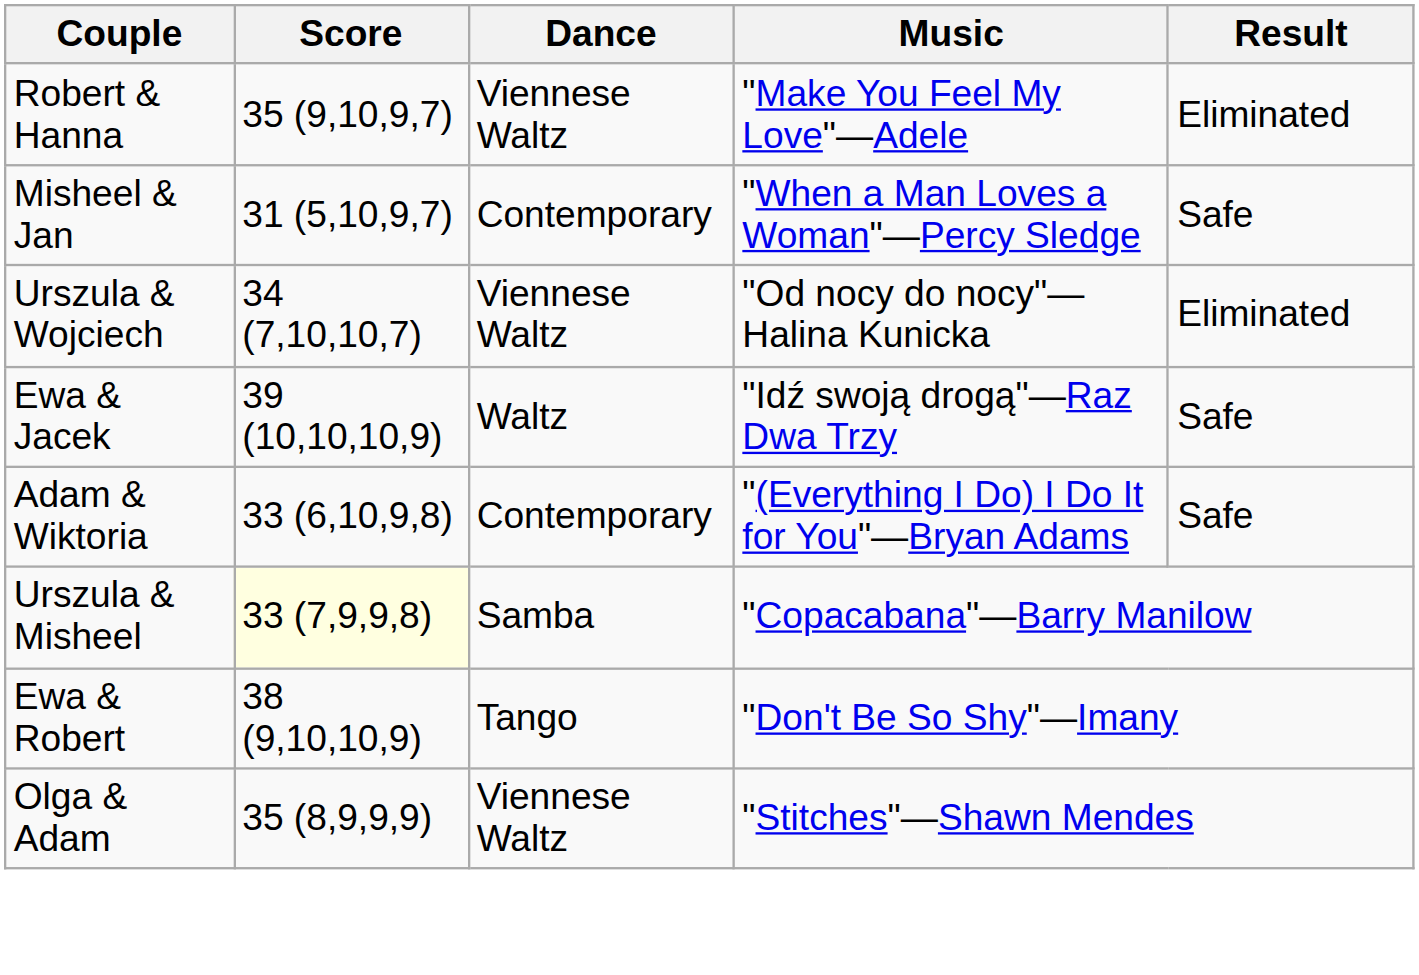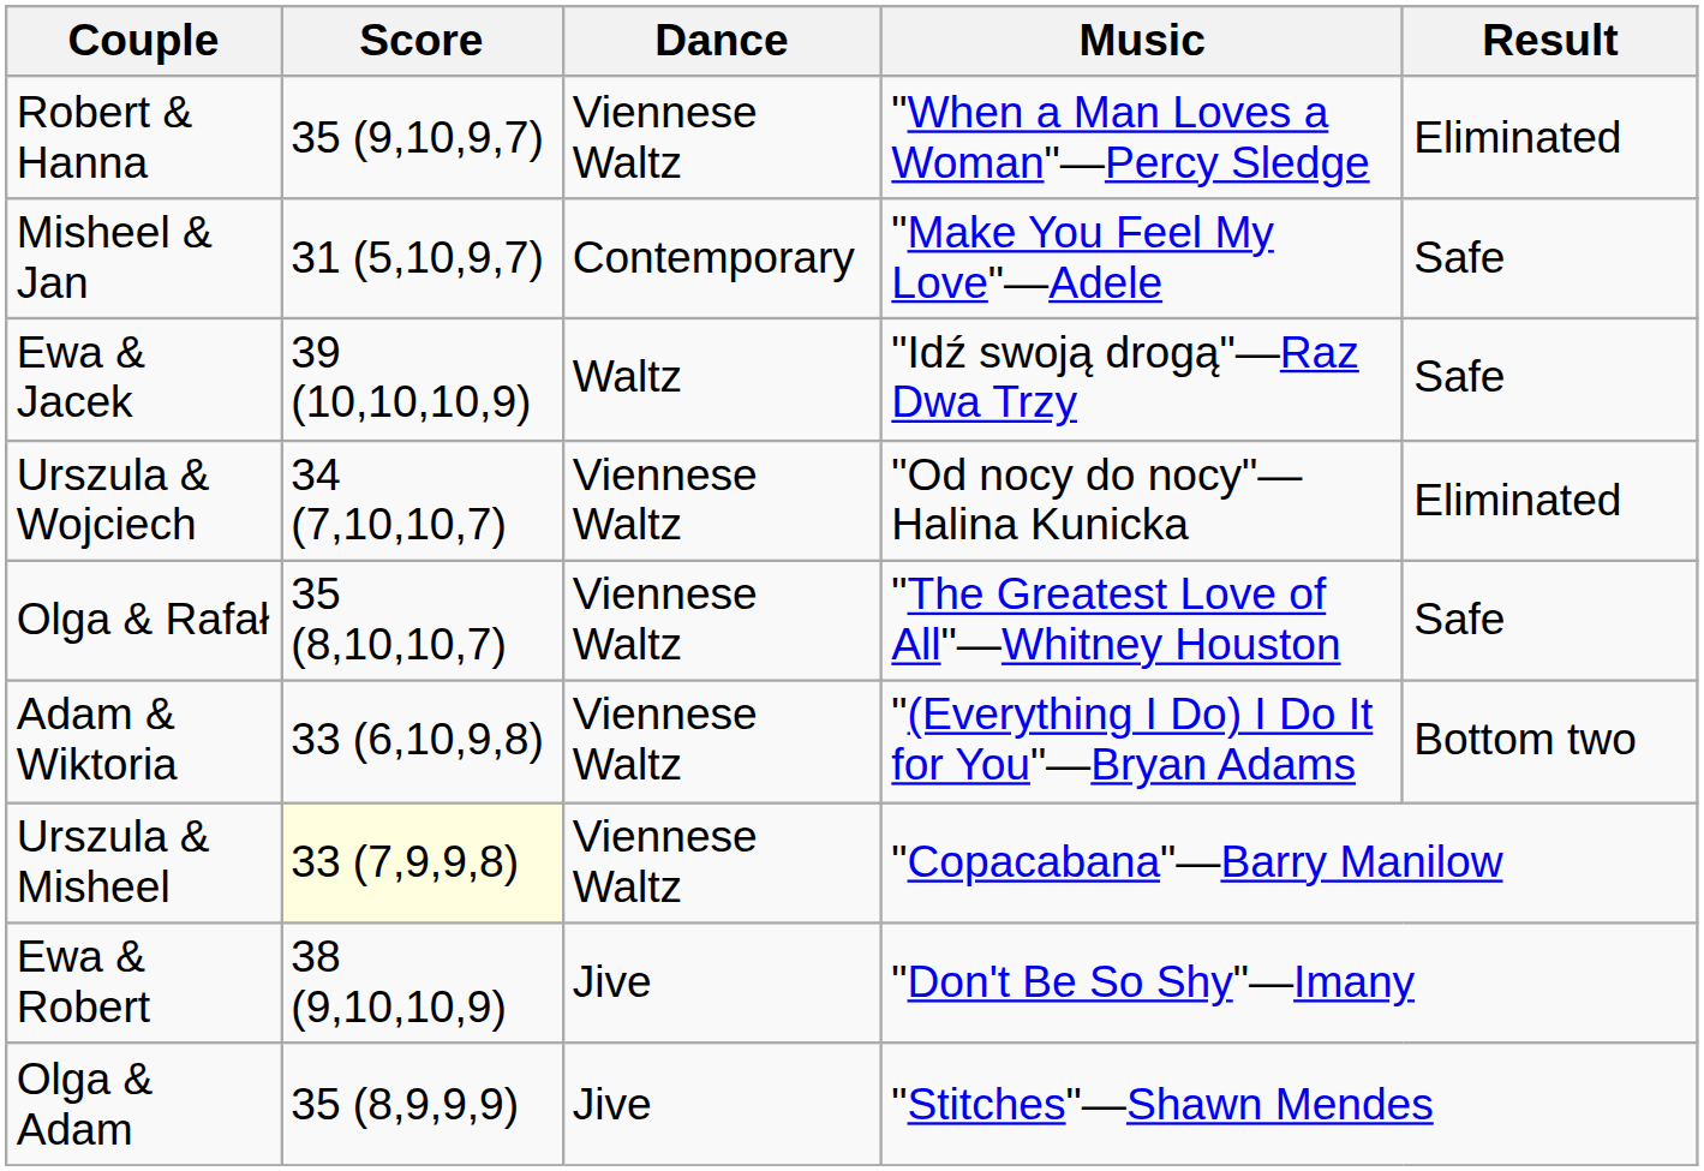Robert & Hanna | Music: "Make You Feel My Love"—Adele -> "When a Man Loves a Woman"—Percy Sledge
Misheel & Jan | Music: "When a Man Loves a Woman"—Percy Sledge -> "Make You Feel My Love"—Adele
rows swapped: Urszula & Wojciech <-> Ewa & Jacek
+ row: Olga & Rafał | 35 (8,10,10,7) | Viennese Waltz | "The Greatest Love of All"—Whitney Houston | Safe
Adam & Wiktoria | Dance: Contemporary -> Viennese Waltz
Adam & Wiktoria | Result: Safe -> Bottom two
Urszula & Misheel | Dance: Samba -> Viennese Waltz
Ewa & Robert | Dance: Tango -> Jive
Olga & Adam | Dance: Viennese Waltz -> Jive
